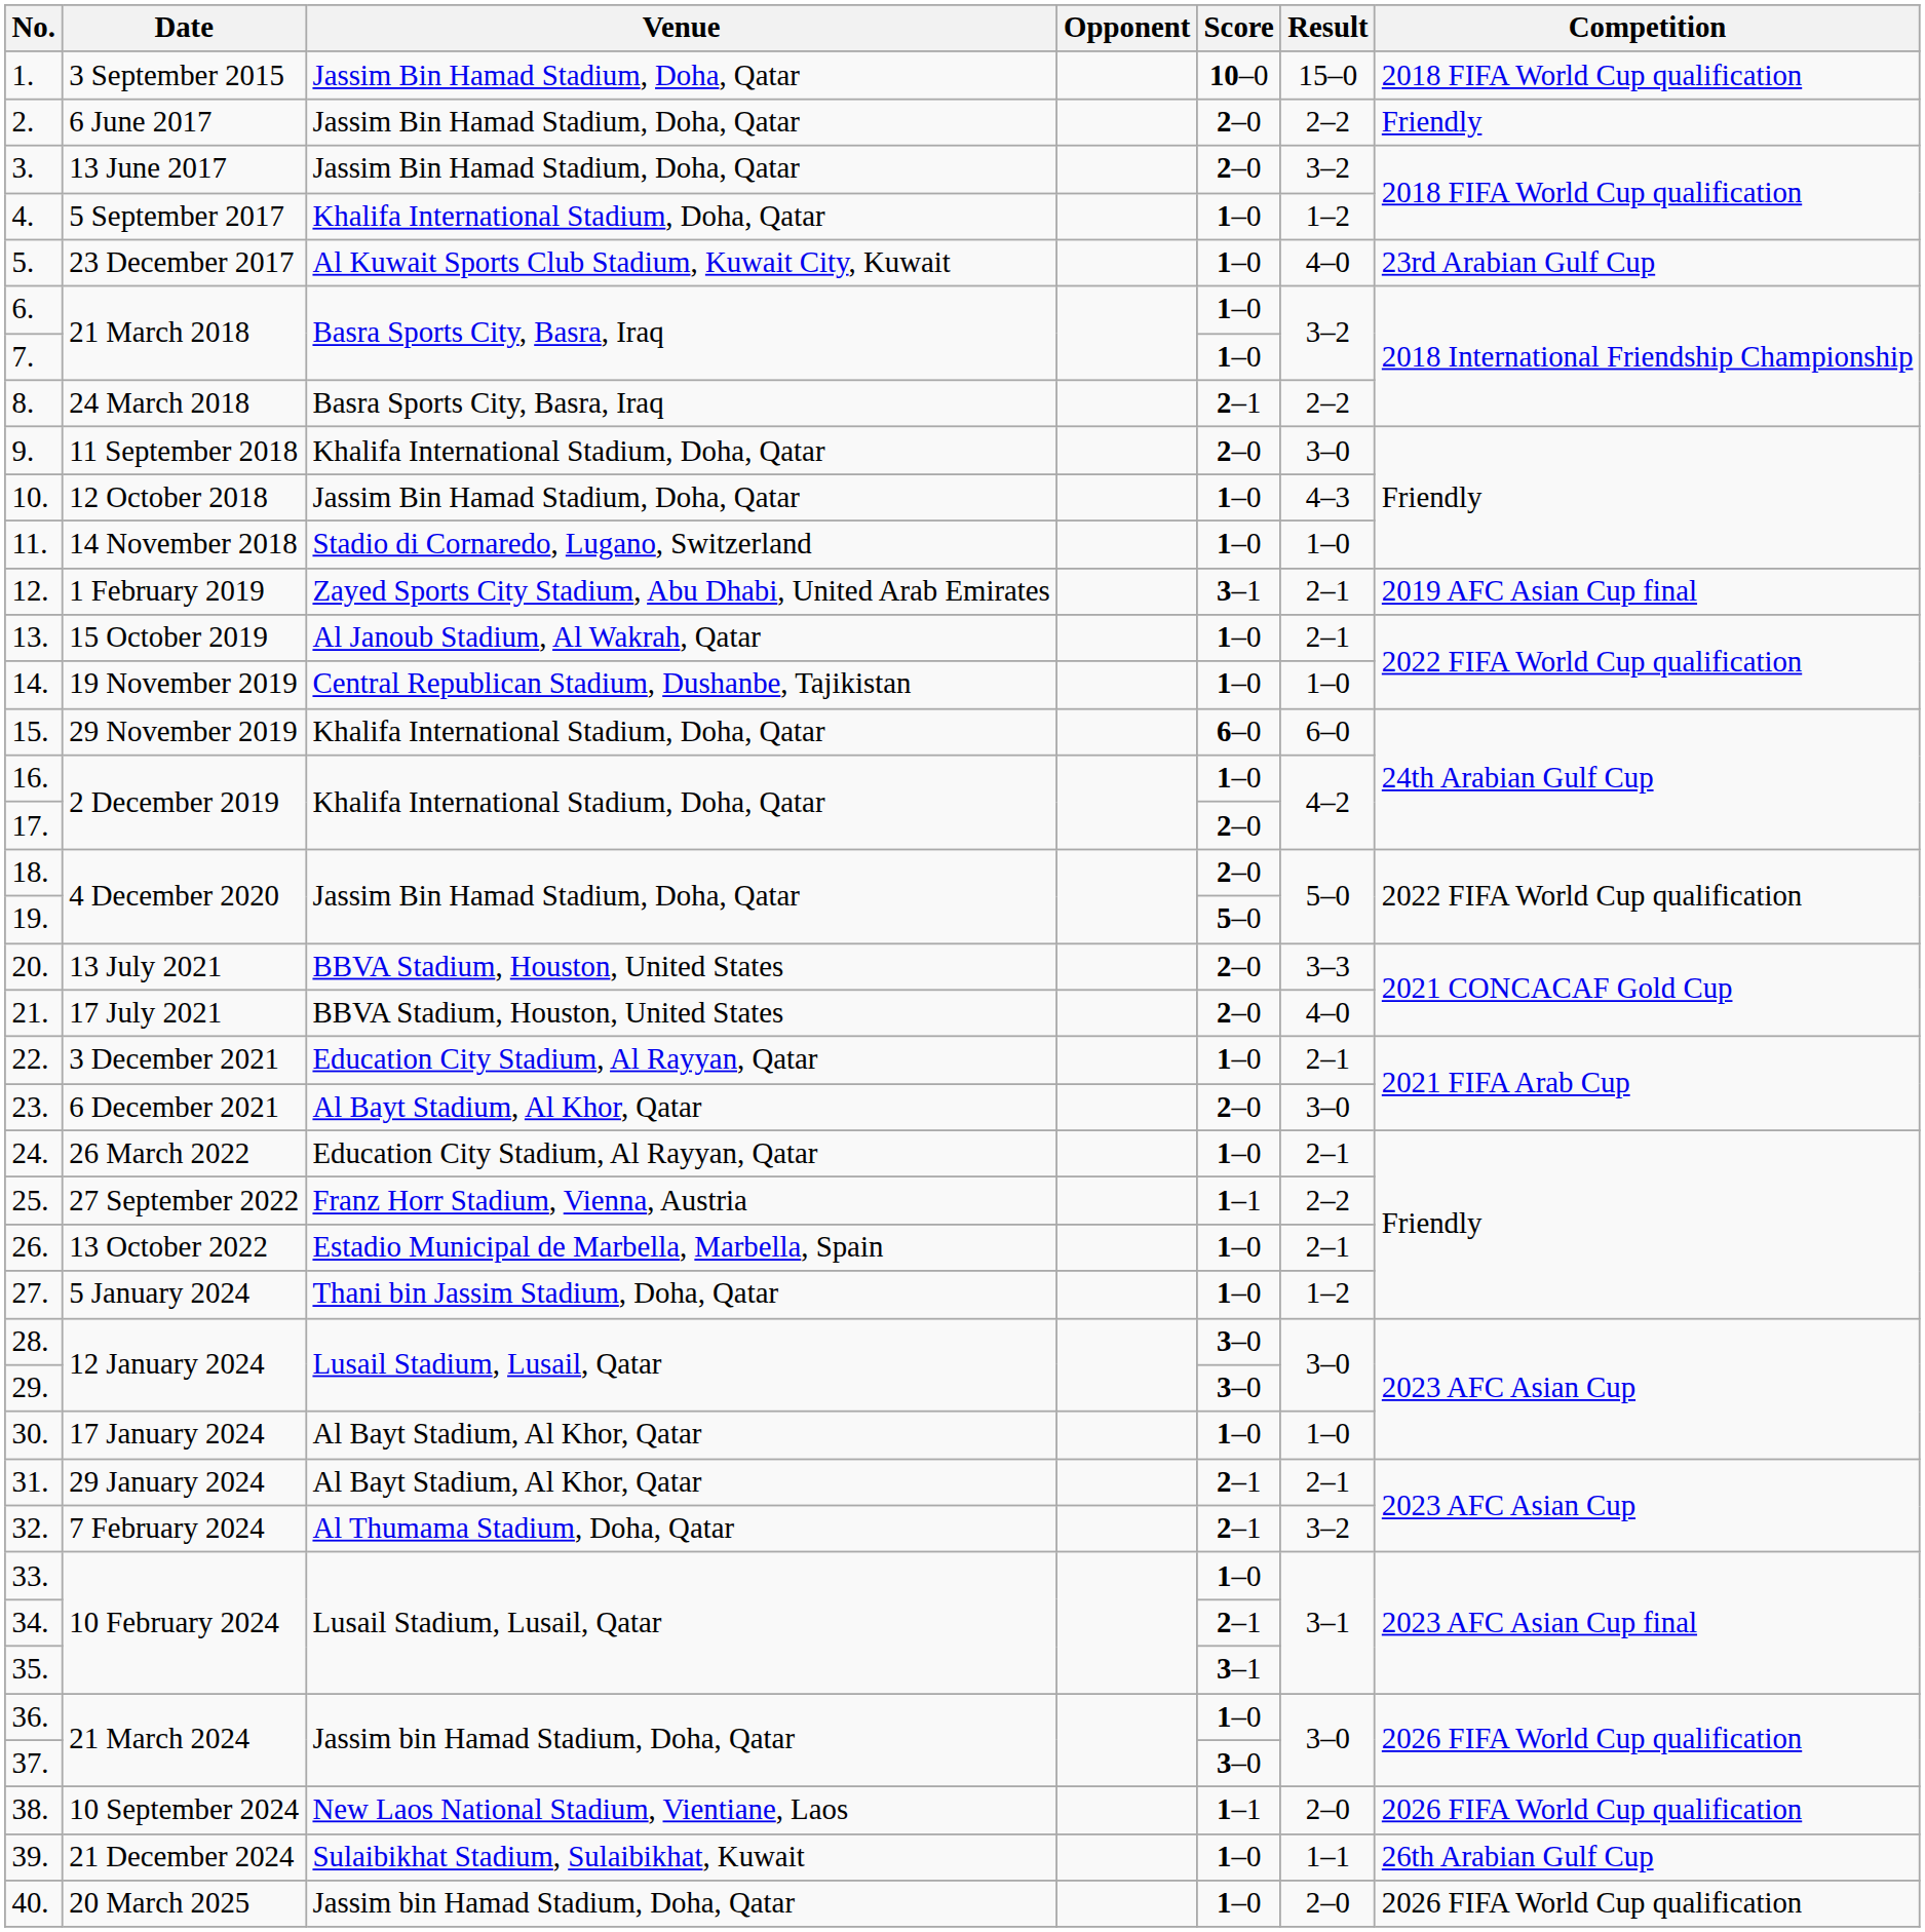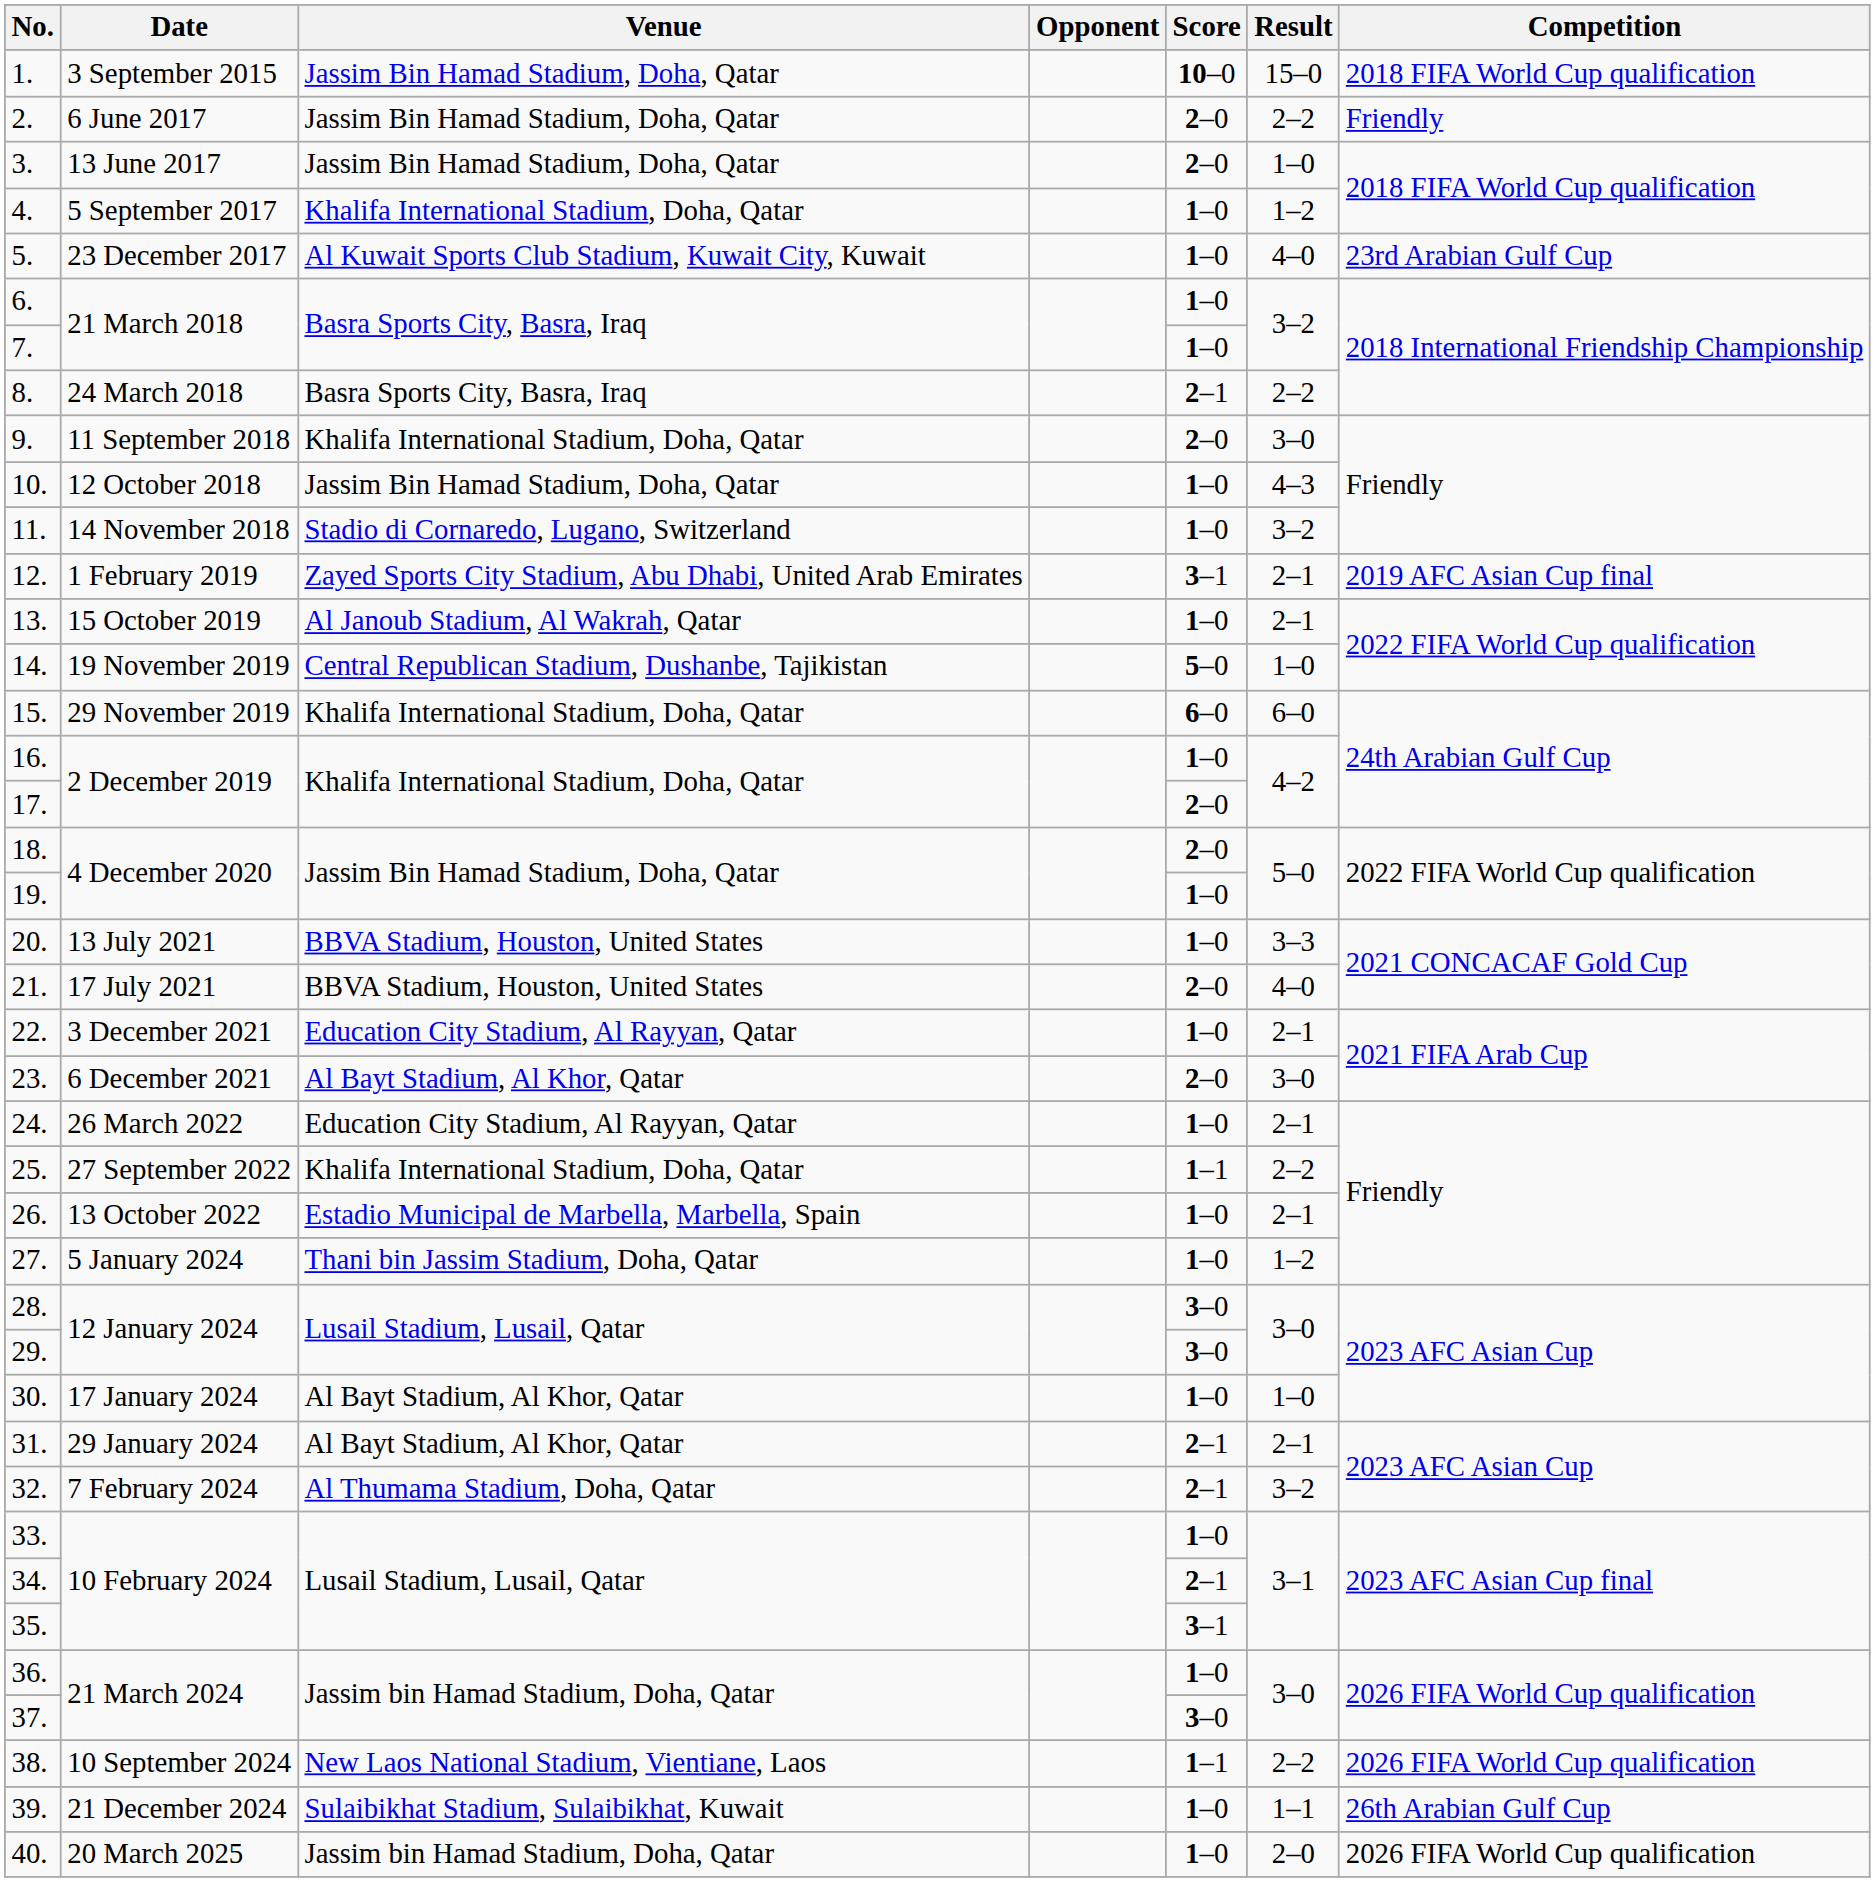3. | Result: 3–2 -> 1–0
11. | Result: 1–0 -> 3–2
14. | Score: 1–0 -> 5–0
19. | Score: 5–0 -> 1–0
20. | Score: 2–0 -> 1–0
25. | Venue: Franz Horr Stadium, Vienna, Austria -> Khalifa International Stadium, Doha, Qatar
38. | Result: 2–0 -> 2–2
